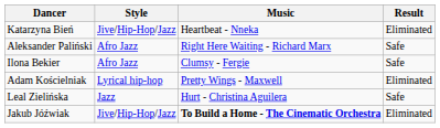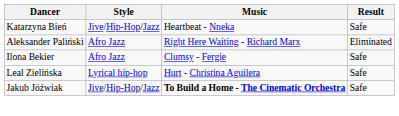Katarzyna Bień | Result: Eliminated -> Safe
Aleksander Paliński | Result: Safe -> Eliminated
- row: Adam Kościelniak | Lyrical hip-hop | Pretty Wings - Maxwell | Eliminated
Leal Zielińska | Style: Jazz -> Lyrical hip-hop
Jakub Jóźwiak | Result: Eliminated -> Safe
